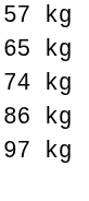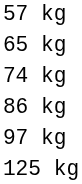+ row: 125 kg
